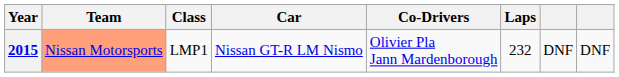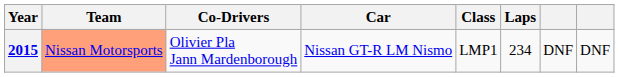columns swapped: Co-Drivers <-> Class
2015 | Laps: 232 -> 234
